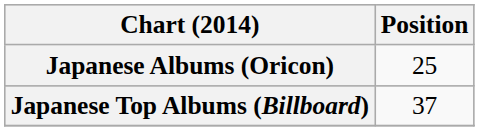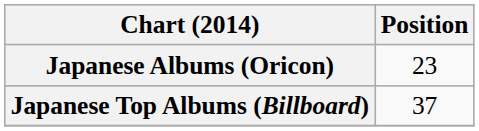Japanese Albums (Oricon) | Position: 25 -> 23
